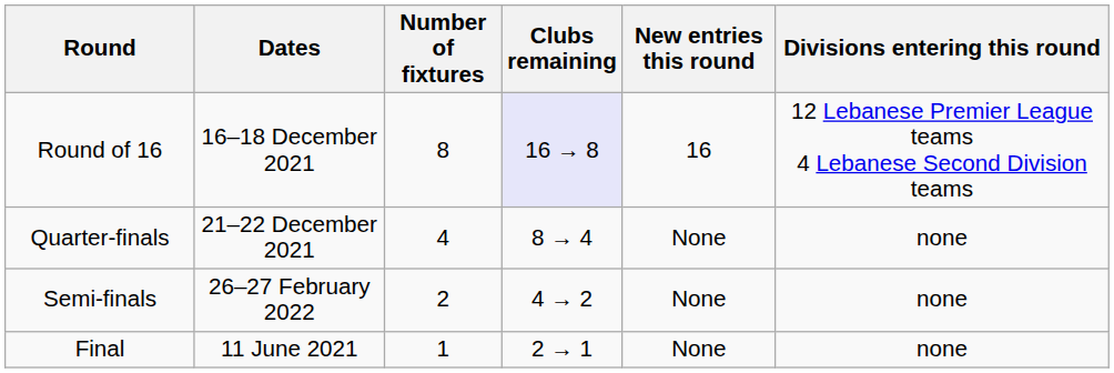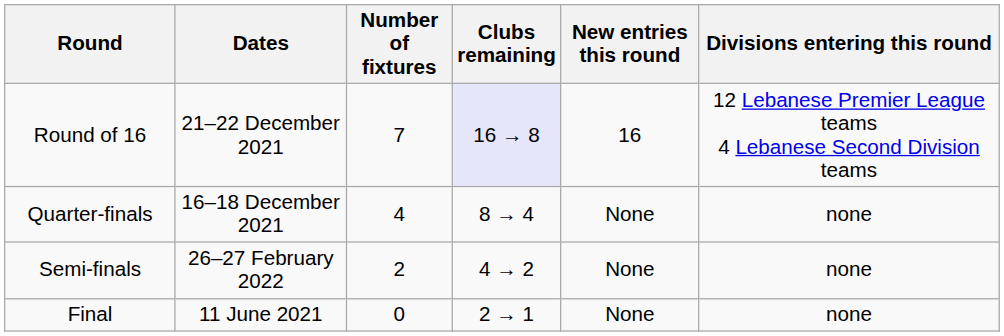Round of 16 | Dates: 16–18 December 2021 -> 21–22 December 2021
Round of 16 | Number of fixtures: 8 -> 7
Quarter-finals | Dates: 21–22 December 2021 -> 16–18 December 2021
Final | Number of fixtures: 1 -> 0
